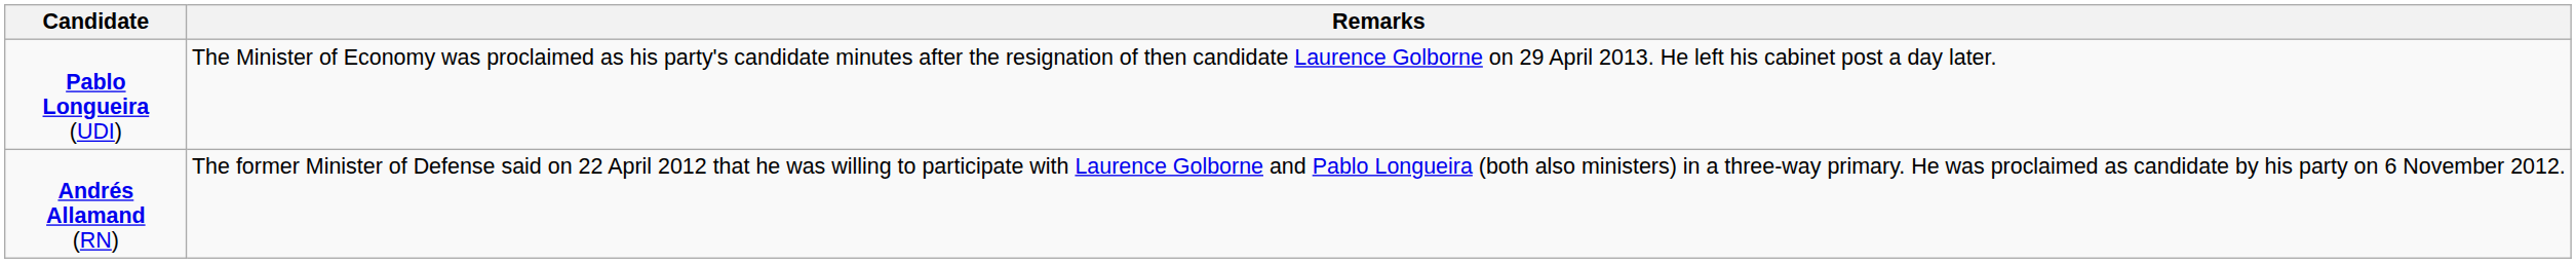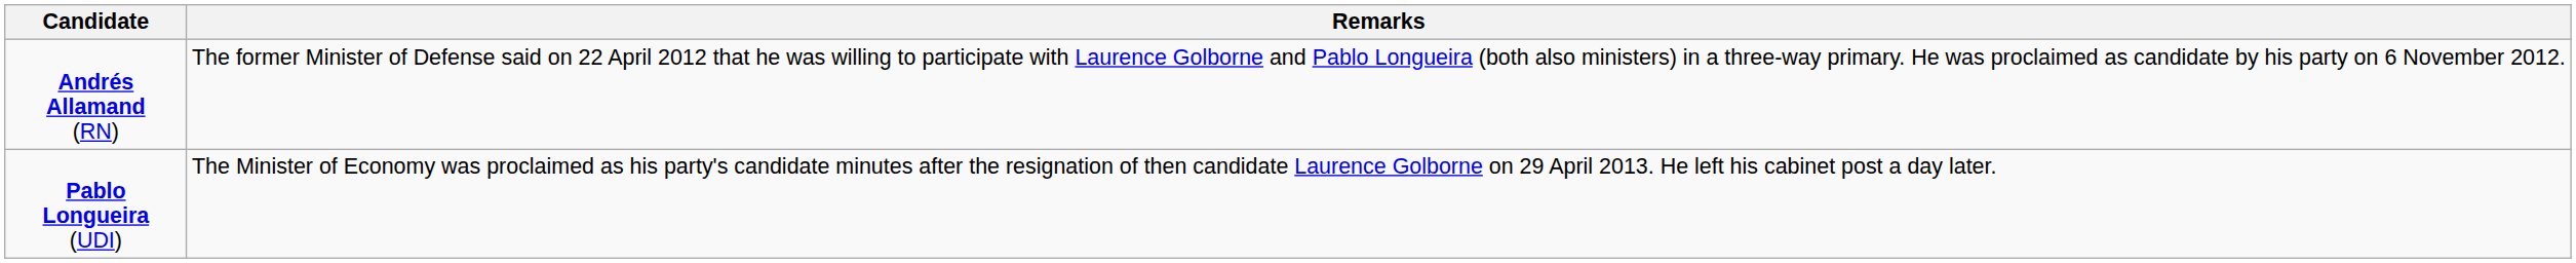rows swapped: Andrés Allamand (RN) <-> Pablo Longueira (UDI)
